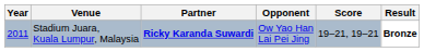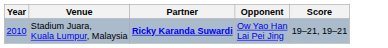- column: Result | Bronze
Stadium Juara, Kuala Lumpur, Malaysia | Year: 2011 -> 2010
